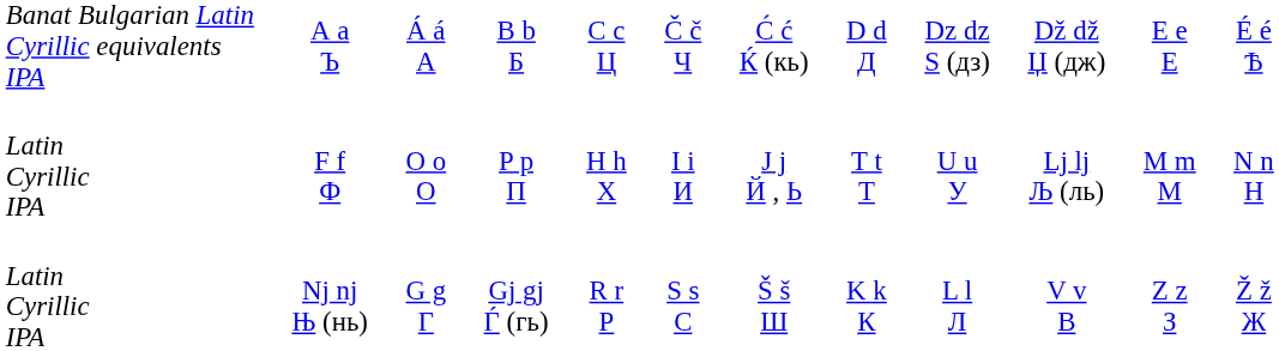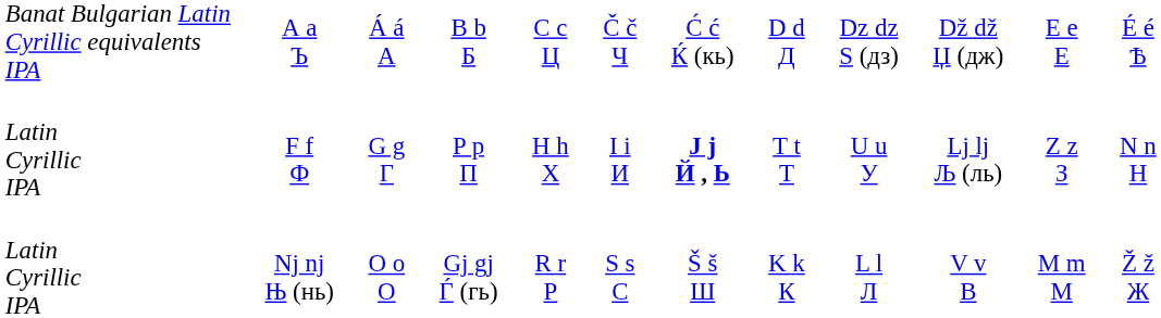F f Ф | column 3: O o О -> G g Г
F f Ф | column 7: normal -> bold
F f Ф | column 11: M m М -> Z z З
Nj nj Њ (нь) | column 3: G g Г -> O o О
Nj nj Њ (нь) | column 11: Z z З -> M m М
